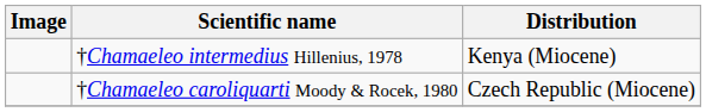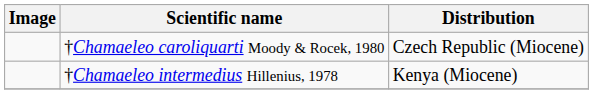rows swapped: †Chamaeleo caroliquarti Moody & Rocek, 1980 <-> †Chamaeleo intermedius Hillenius, 1978
